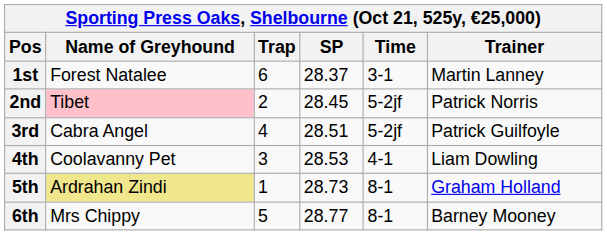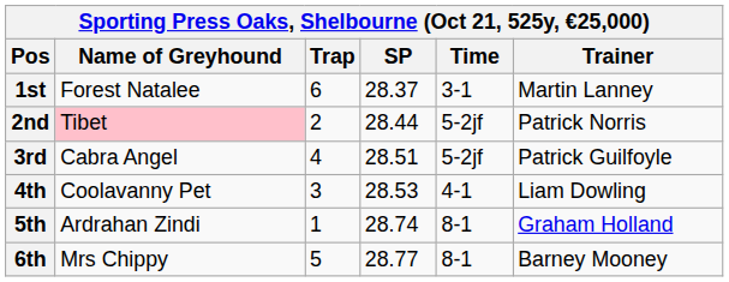2nd | SP: 28.45 -> 28.44
5th | Name of Greyhound: khaki background -> no background
5th | SP: 28.73 -> 28.74
